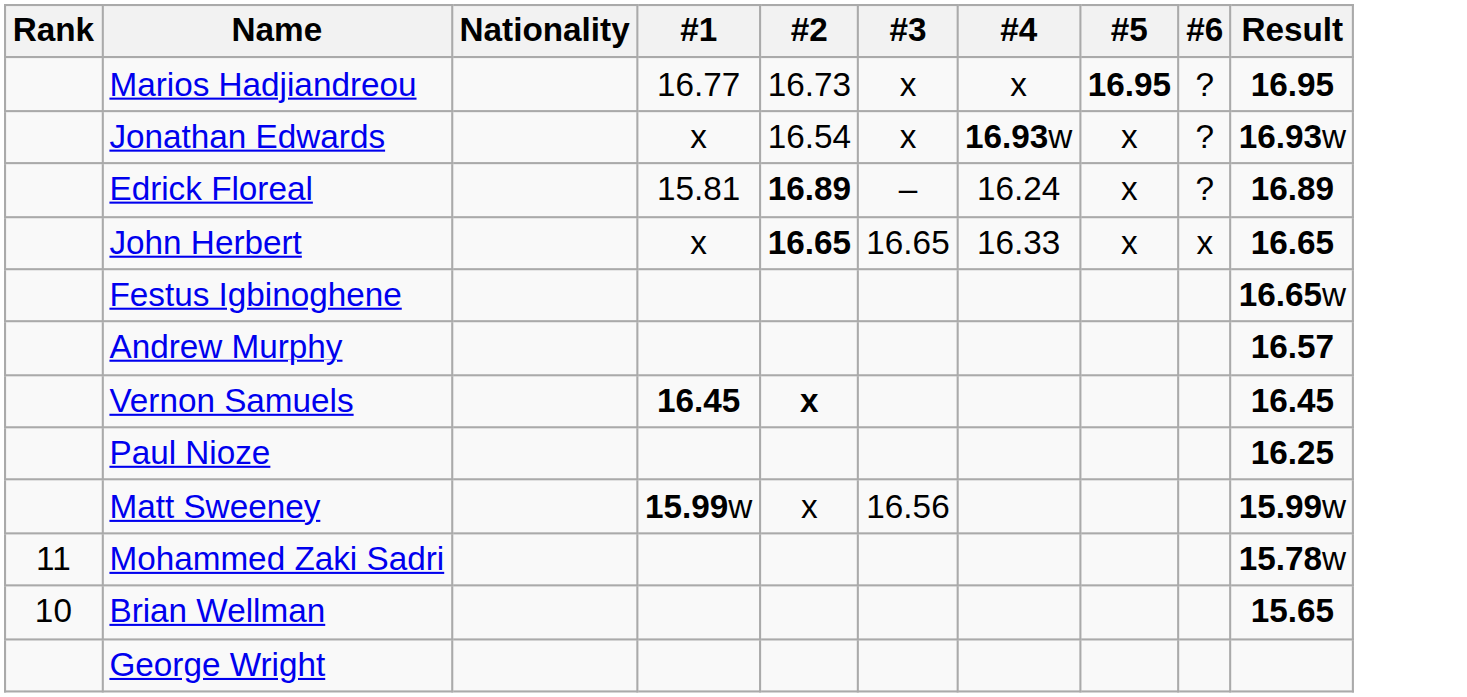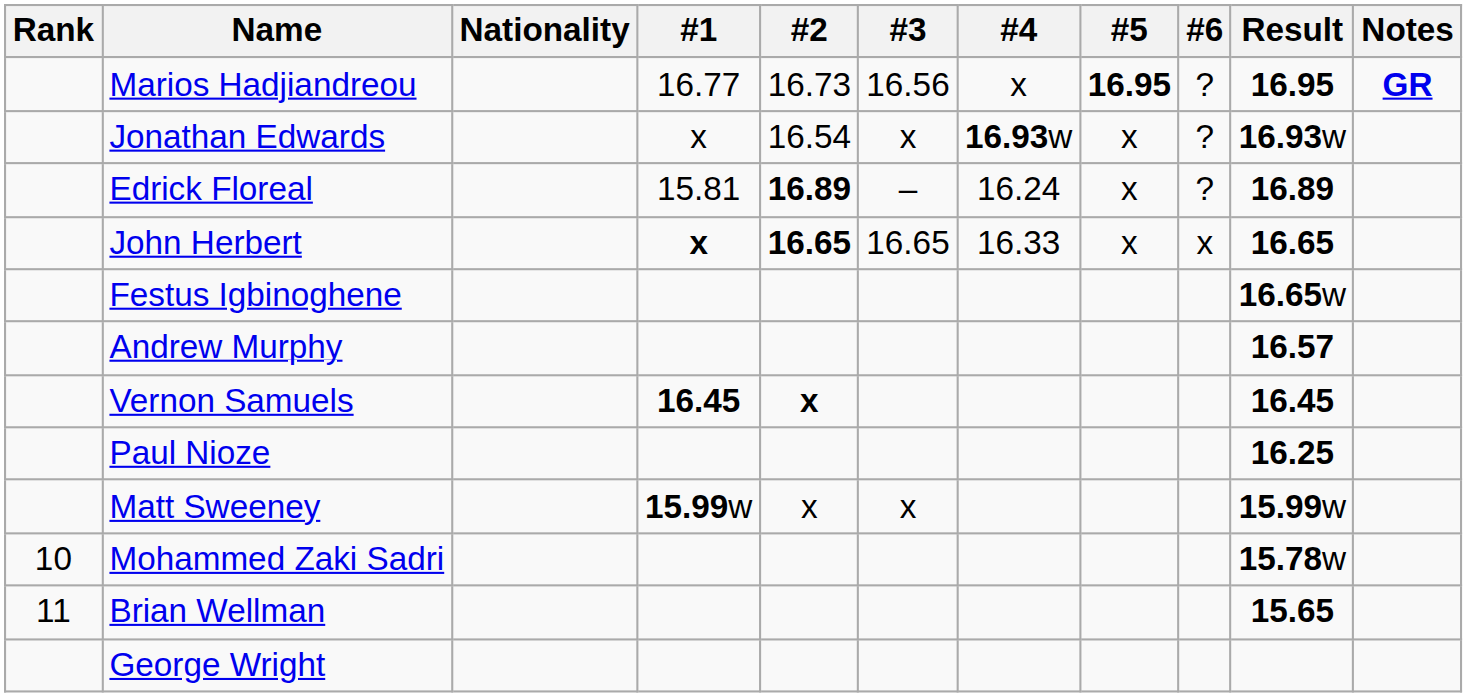+ column: Notes | GR
Marios Hadjiandreou | #3: x -> 16.56
John Herbert | #1: normal -> bold
Matt Sweeney | #3: 16.56 -> x
Mohammed Zaki Sadri | Rank: 11 -> 10
Brian Wellman | Rank: 10 -> 11
